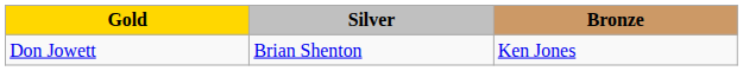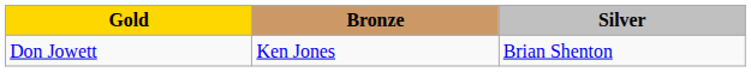columns swapped: Silver <-> Bronze
